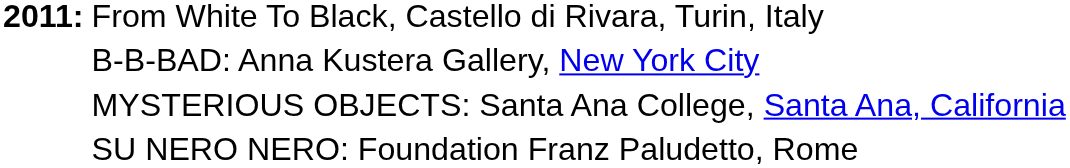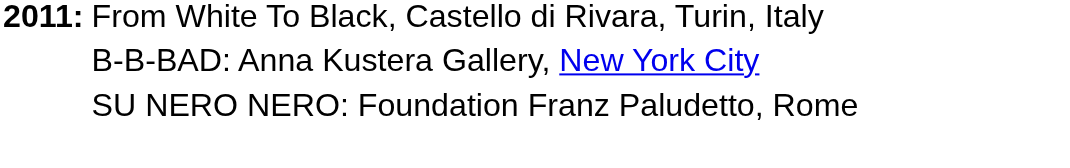- row: MYSTERIOUS OBJECTS: Santa Ana College, Santa Ana, California
